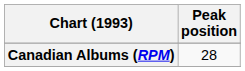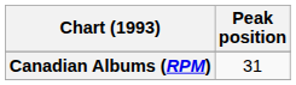Canadian Albums (RPM) | Peak position: 28 -> 31
